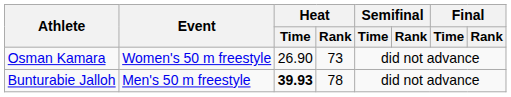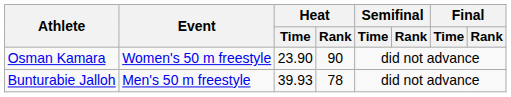Osman Kamara | Heat / Time: 26.90 -> 23.90
Osman Kamara | Heat / Rank: 73 -> 90
Bunturabie Jalloh | Heat / Time: bold -> normal
